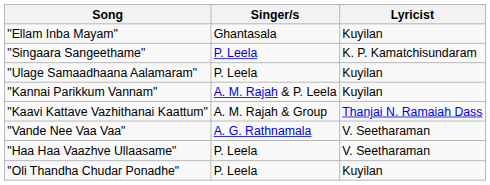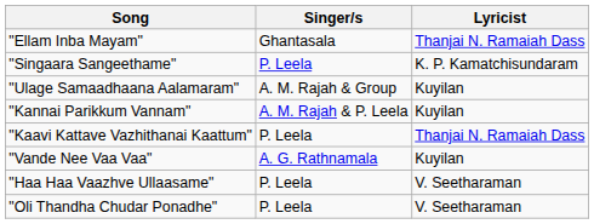"Ellam Inba Mayam" | Lyricist: Kuyilan -> Thanjai N. Ramaiah Dass
"Ulage Samaadhaana Aalamaram" | Singer/s: P. Leela -> A. M. Rajah & Group
"Kaavi Kattave Vazhithanai Kaattum" | Singer/s: A. M. Rajah & Group -> P. Leela
"Vande Nee Vaa Vaa" | Lyricist: V. Seetharaman -> Kuyilan
"Oli Thandha Chudar Ponadhe" | Lyricist: Kuyilan -> V. Seetharaman
